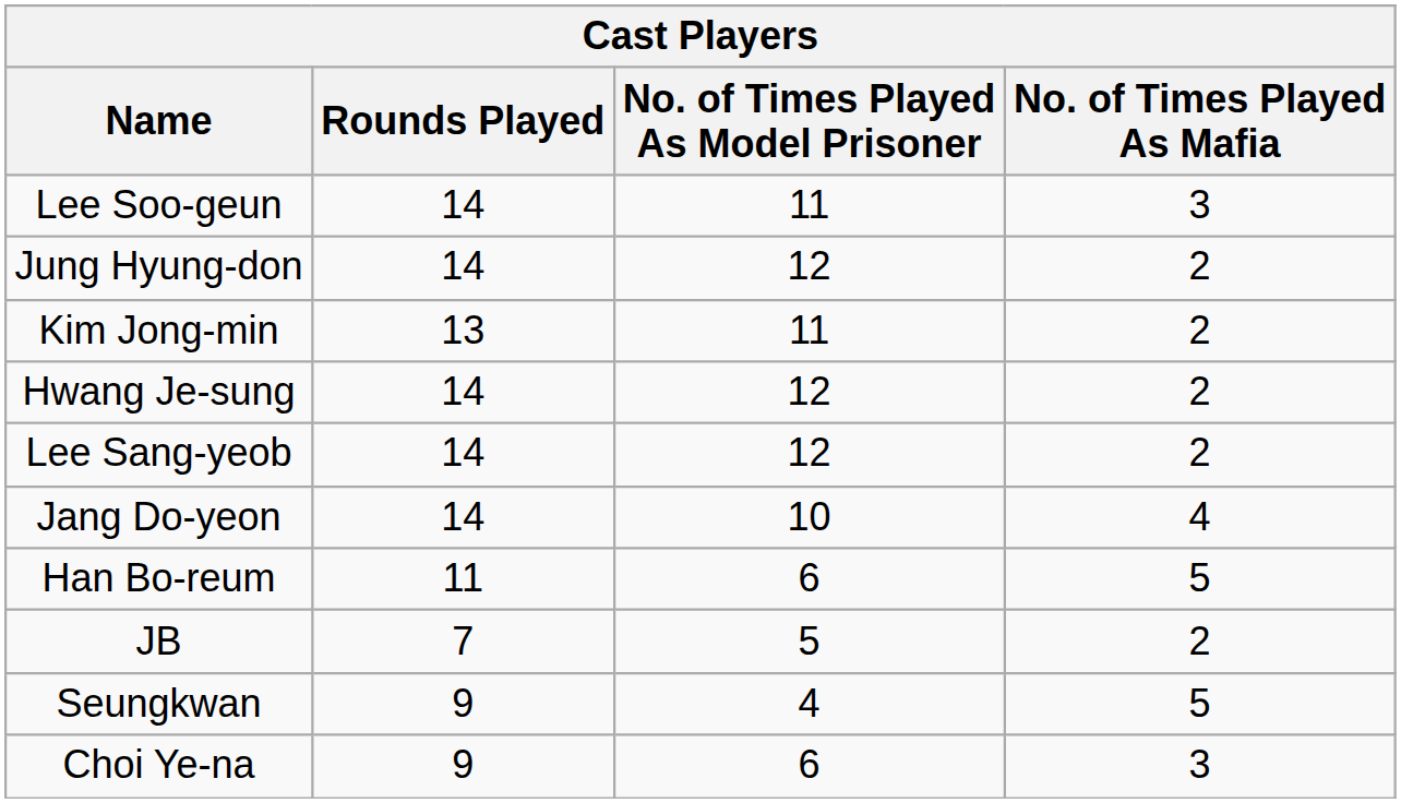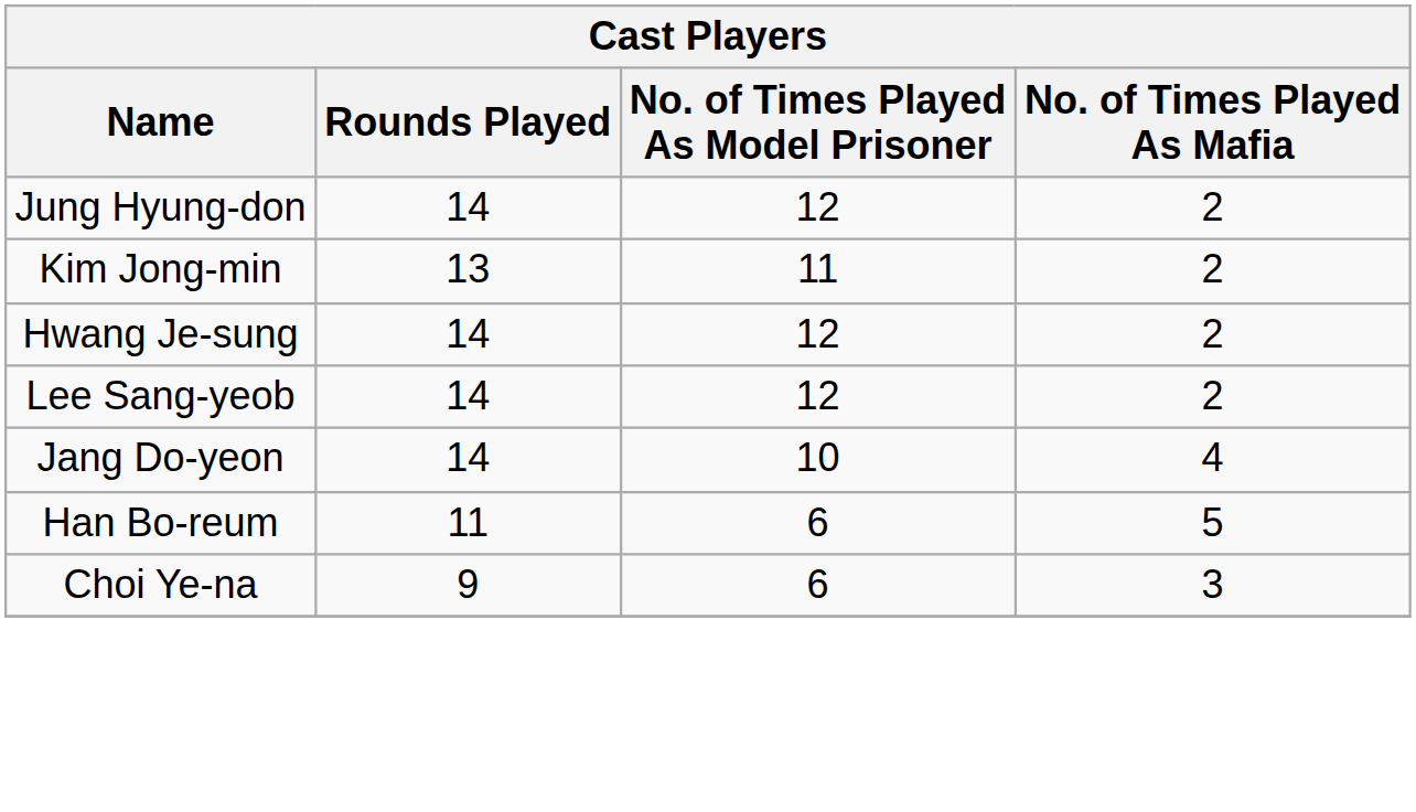- row: Lee Soo-geun | 14 | 11 | 3
- row: JB | 7 | 5 | 2
- row: Seungkwan | 9 | 4 | 5
